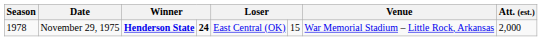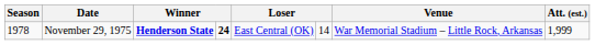November 29, 1975 | column 6: 15 -> 14
November 29, 1975 | Att. (est.): 2,000 -> 1,999
